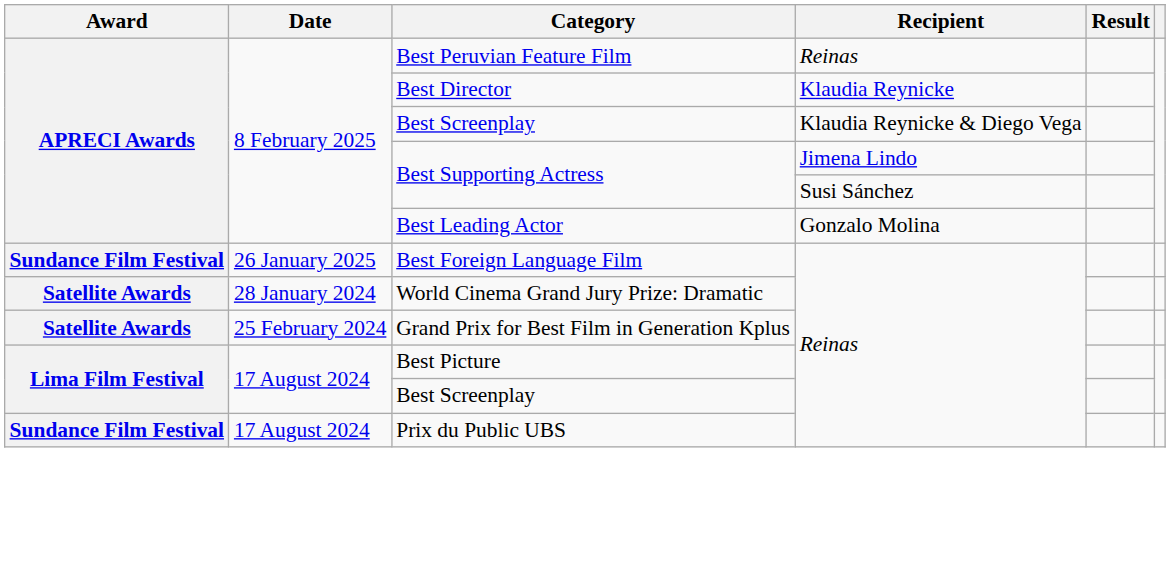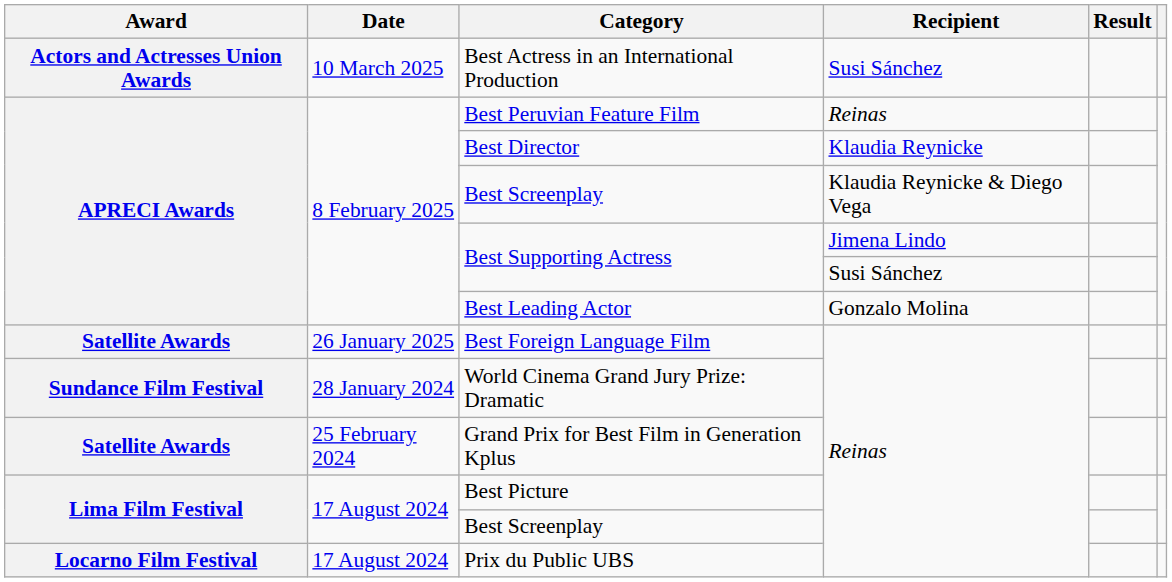+ row: Actors and Actresses Union Awards | 10 March 2025 | Best Actress in an International Production | Susi Sánchez
Best Foreign Language Film | Award: Sundance Film Festival -> Satellite Awards
World Cinema Grand Jury Prize: Dramatic | Award: Satellite Awards -> Sundance Film Festival
Prix du Public UBS | Award: Sundance Film Festival -> Locarno Film Festival
